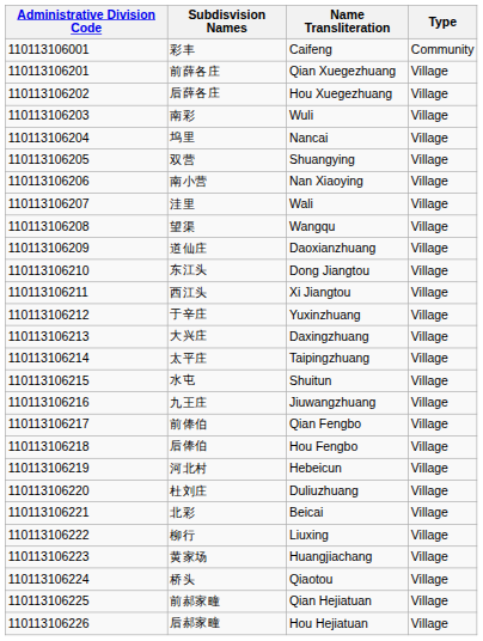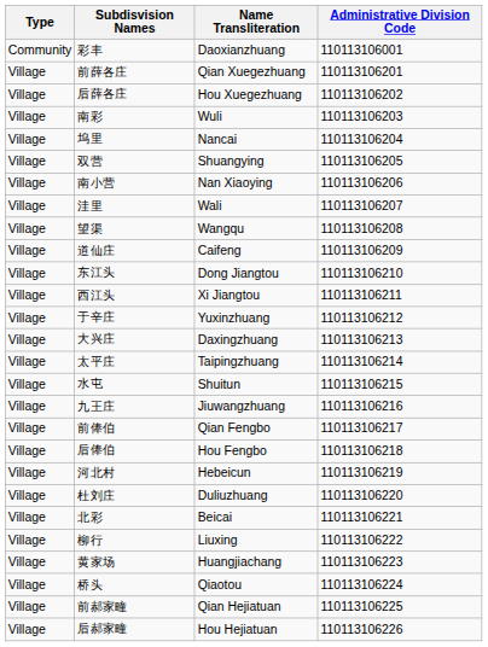columns swapped: Administrative Division Code <-> Type
彩丰 | Name Transliteration: Caifeng -> Daoxianzhuang
道仙庄 | Name Transliteration: Daoxianzhuang -> Caifeng
